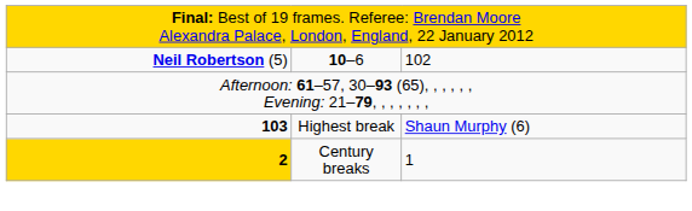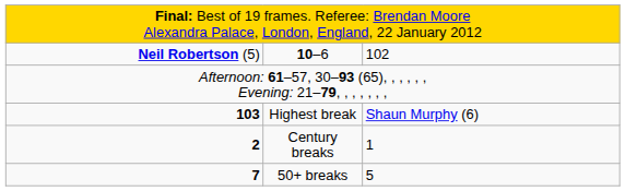Century breaks | column 1: gold background -> no background
+ row: 7 | 50+ breaks | 5
